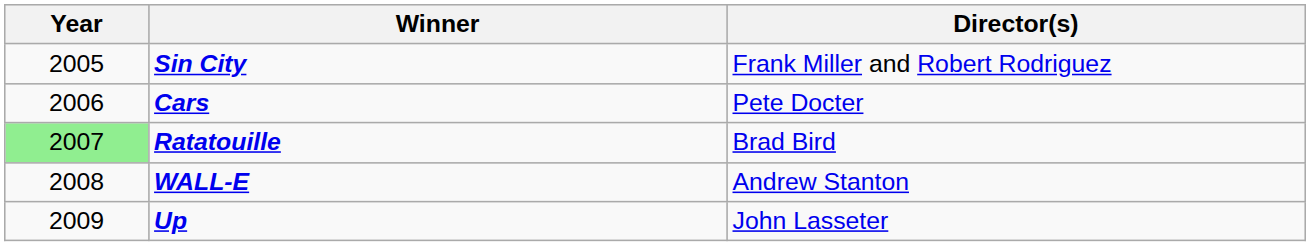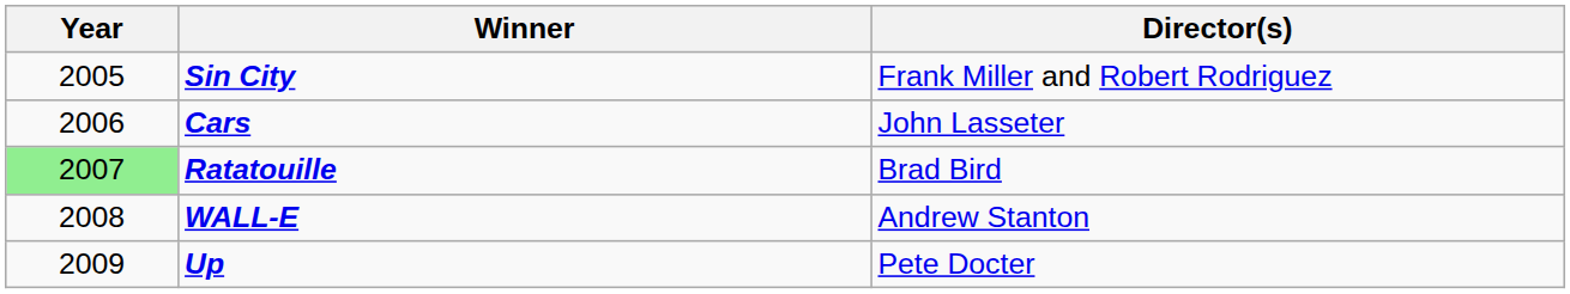Cars | Director(s): Pete Docter -> John Lasseter
Up | Director(s): John Lasseter -> Pete Docter
